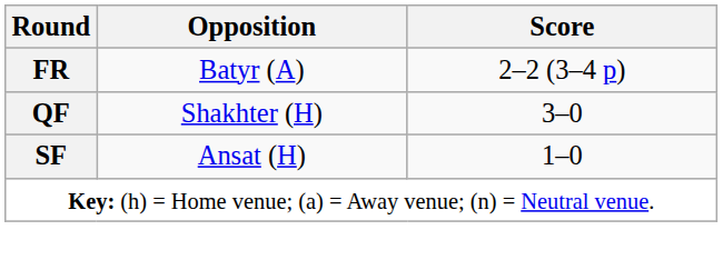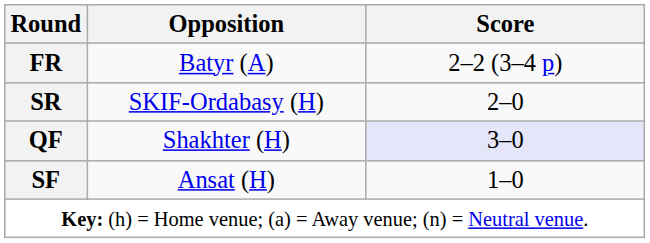+ row: SR | SKIF-Ordabasy (H) | 2–0
QF | Score: no background -> lavender background
